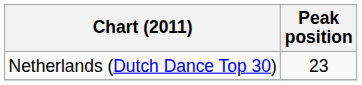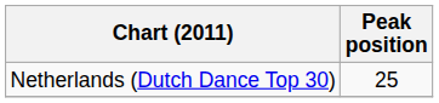Netherlands (Dutch Dance Top 30) | Peak position: 23 -> 25
